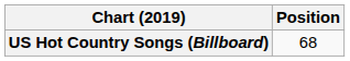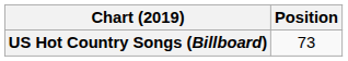US Hot Country Songs (Billboard) | Position: 68 -> 73
